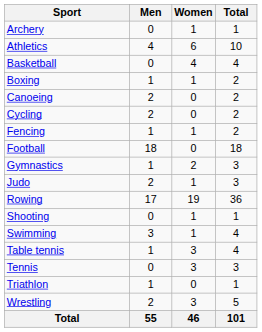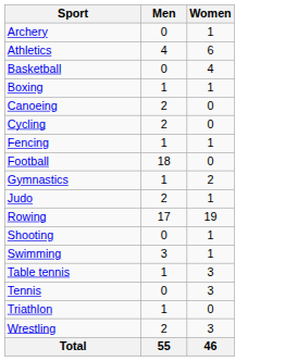- column: Total | 1 | 10 | 4 | 2 | 2 | 2 | 2 | 18 | 3 | 3 | 36 | 1 | 4 | 4 | 3 | 1 | 5 | 101
